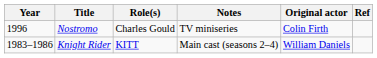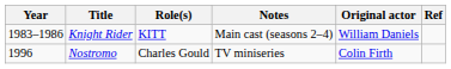rows swapped: Knight Rider <-> Nostromo
